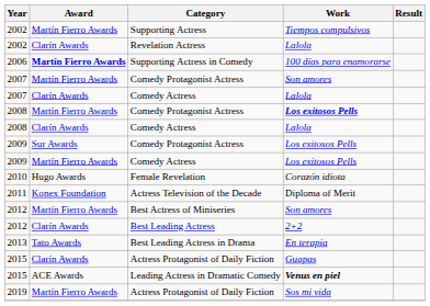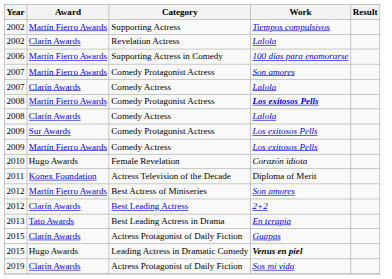Supporting Actress in Comedy | Award: bold -> normal
Leading Actress in Dramatic Comedy | Award: ACE Awards -> Hugo Awards
2019 / Actress Protagonist of Daily Fiction | Award: Martín Fierro Awards -> Clarín Awards
